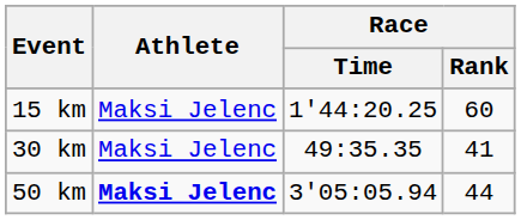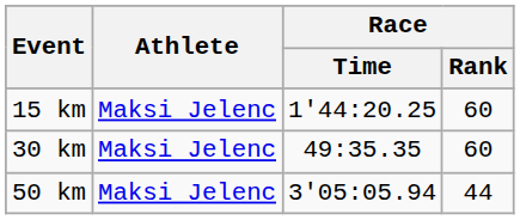30 km | Race / Rank: 41 -> 60
50 km | Athlete: bold -> normal
